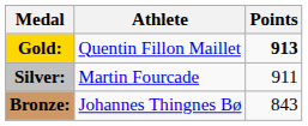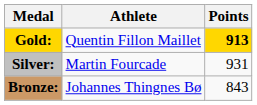Gold: | Points: no background -> gold background
Silver: | Points: 911 -> 931
